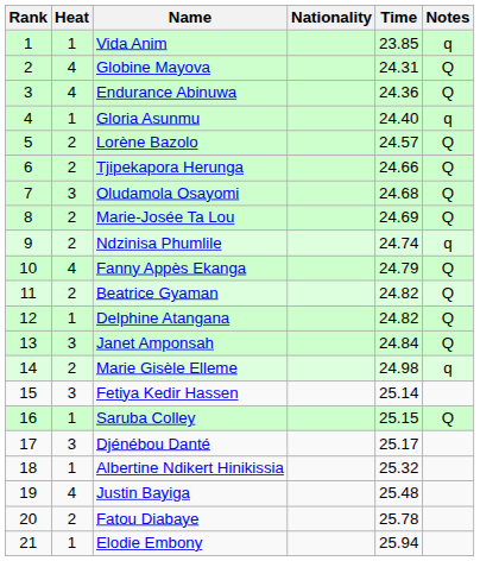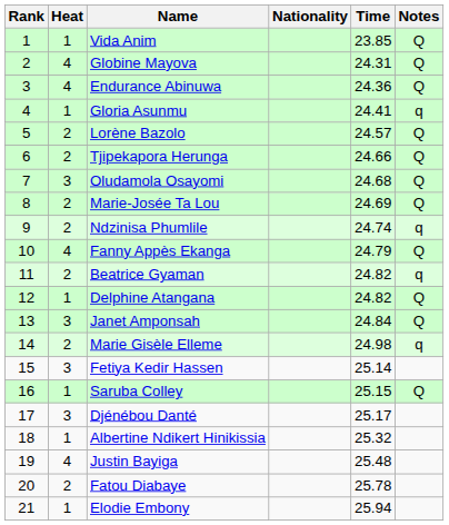Vida Anim | Notes: q -> Q
Gloria Asunmu | Time: 24.40 -> 24.41
Beatrice Gyaman | Notes: Q -> q
